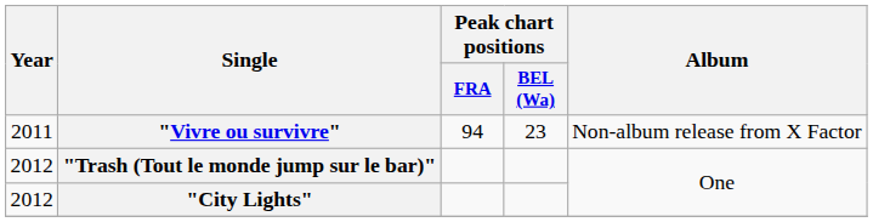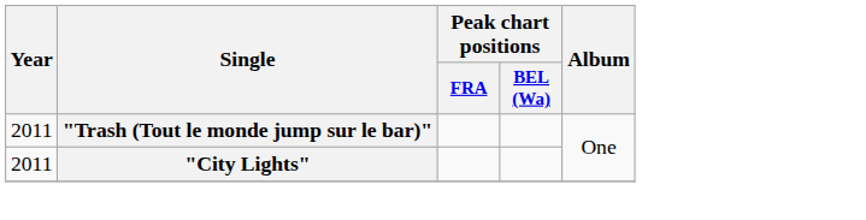- row: 2011 | "Vivre ou survivre" | 94 | 23 | Non-album release from X Factor
"Trash (Tout le monde jump sur le bar)" | Year: 2012 -> 2011
"City Lights" | Year: 2012 -> 2011
